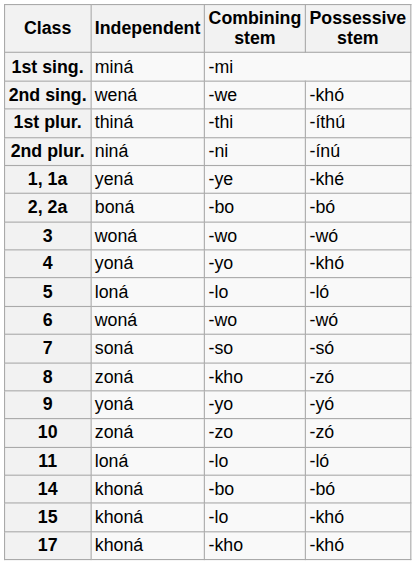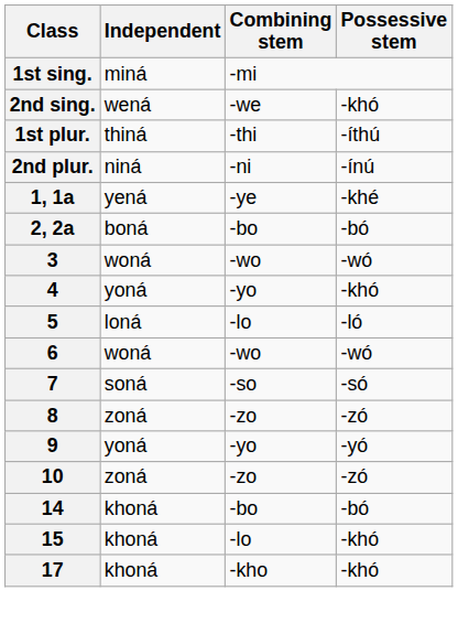8 | Combining stem: -kho -> -zo
- row: 11 | loná | -lo | -ló
